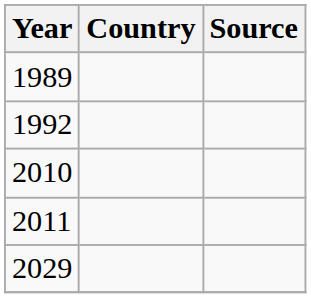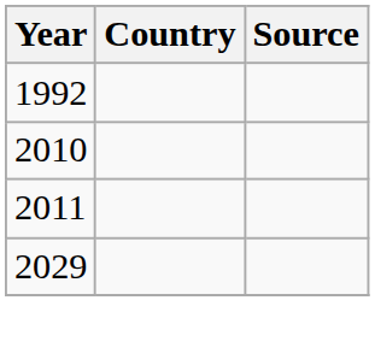- row: 1989
